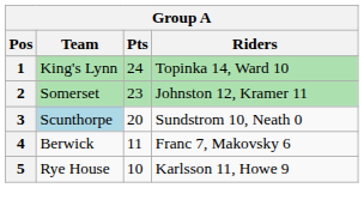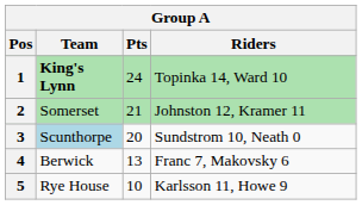1 | Team: normal -> bold
2 | Pts: 23 -> 21
4 | Pts: 11 -> 13
